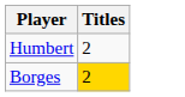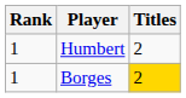+ column: Rank | 1 | 1
